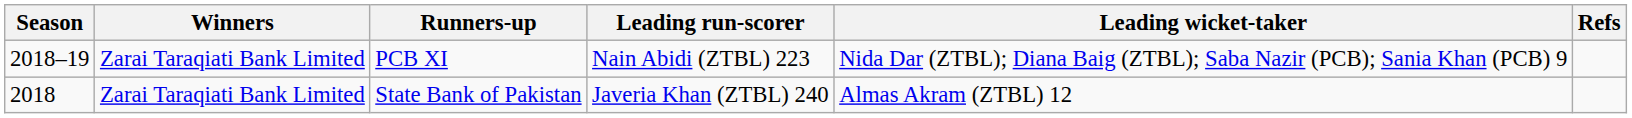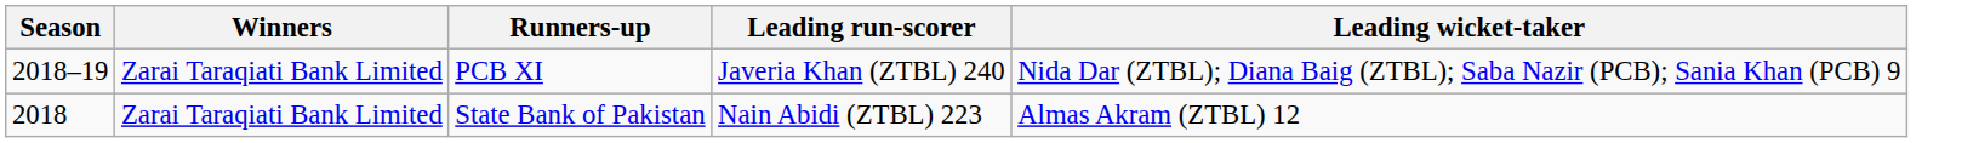- column: Refs
PCB XI | Leading run-scorer: Nain Abidi (ZTBL) 223 -> Javeria Khan (ZTBL) 240
State Bank of Pakistan | Leading run-scorer: Javeria Khan (ZTBL) 240 -> Nain Abidi (ZTBL) 223
